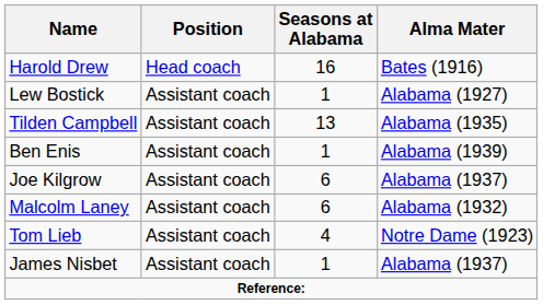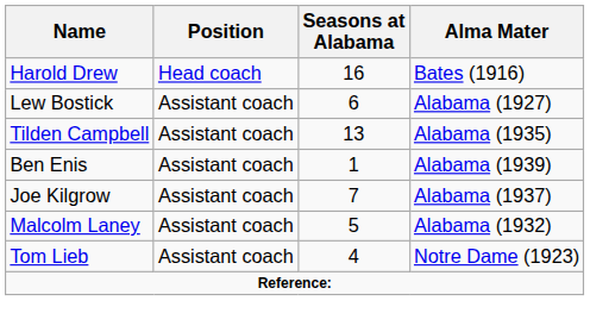Lew Bostick | Seasons at Alabama: 1 -> 6
Joe Kilgrow | Seasons at Alabama: 6 -> 7
Malcolm Laney | Seasons at Alabama: 6 -> 5
- row: James Nisbet | Assistant coach | 1 | Alabama (1937)
